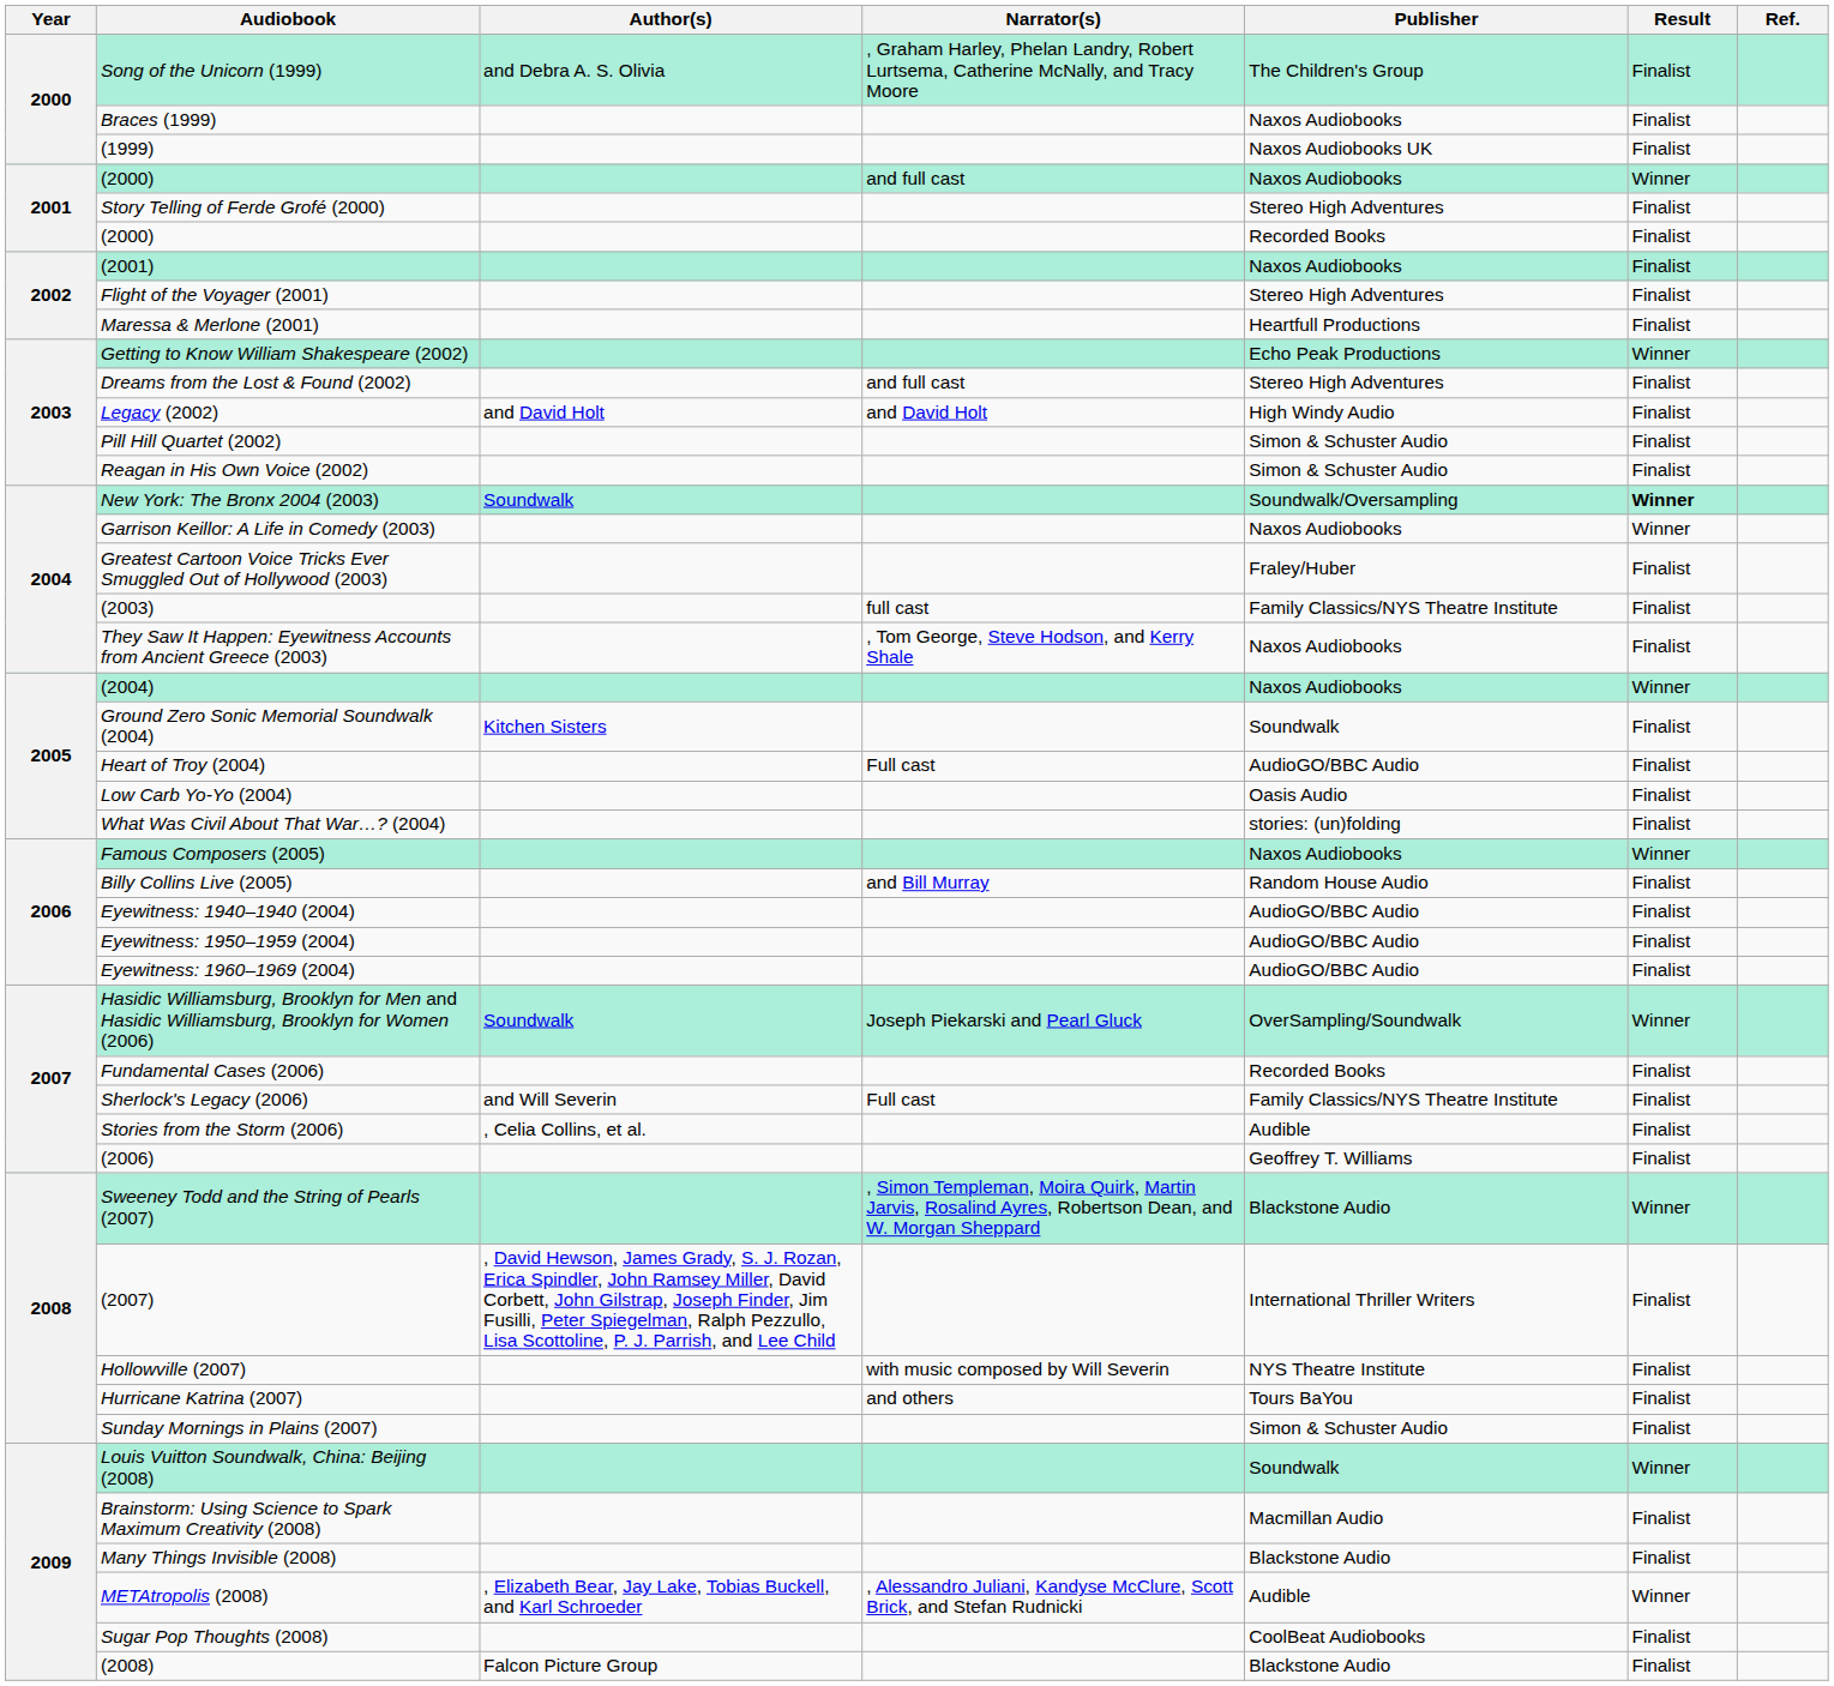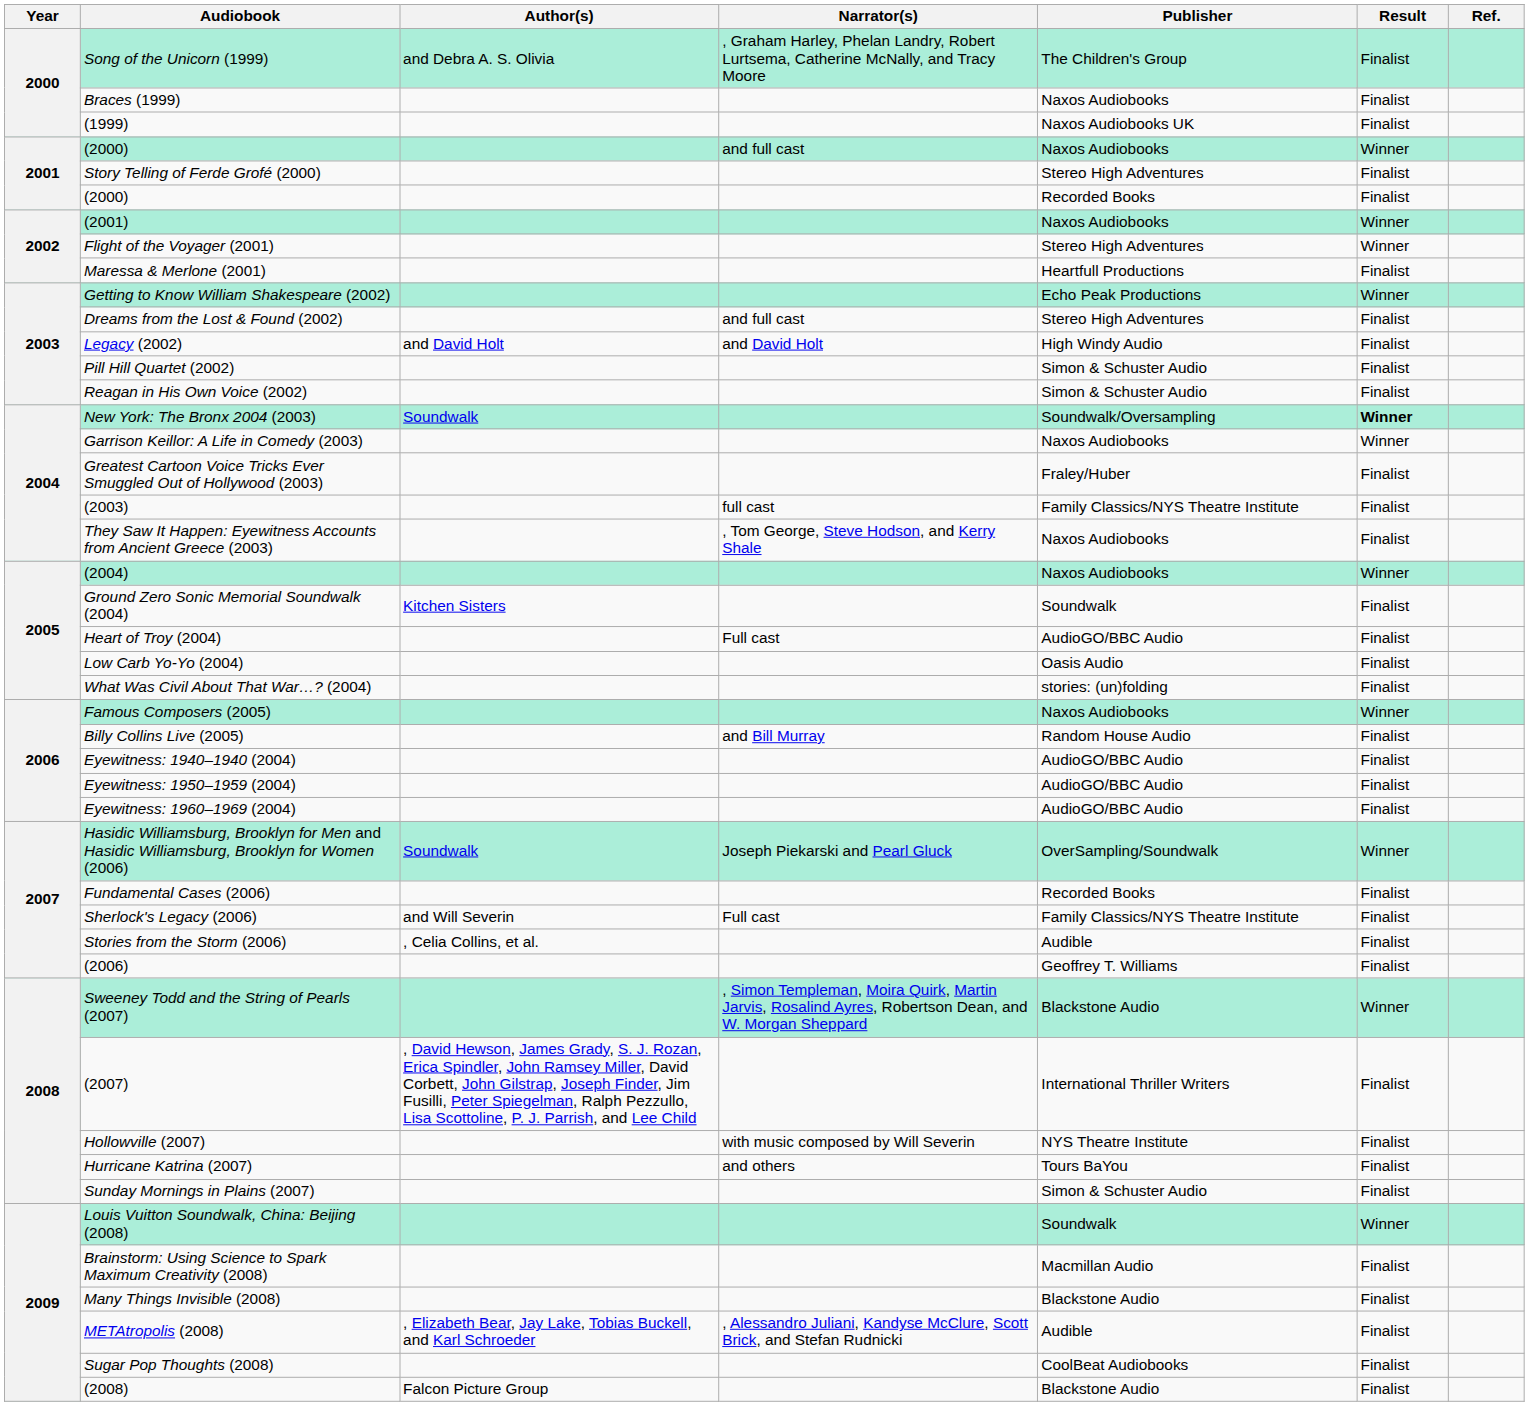(2001) | Result: Finalist -> Winner
Flight of the Voyager (2001) | Result: Finalist -> Winner
METAtropolis (2008) | Result: Winner -> Finalist
